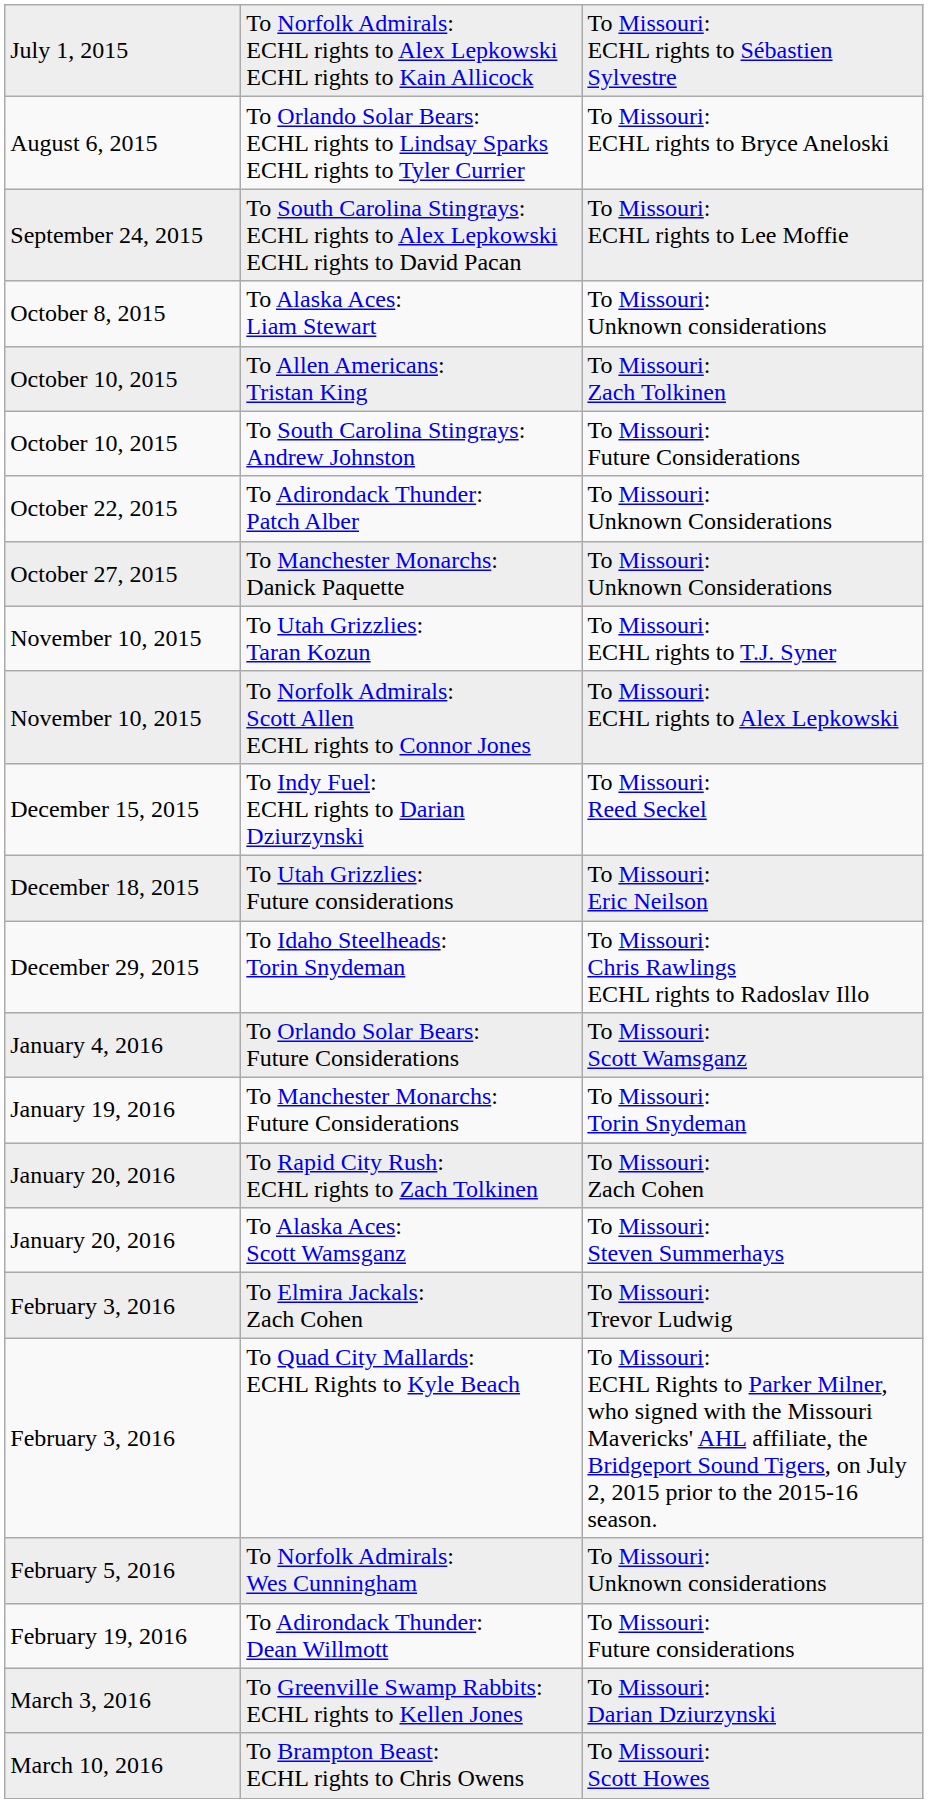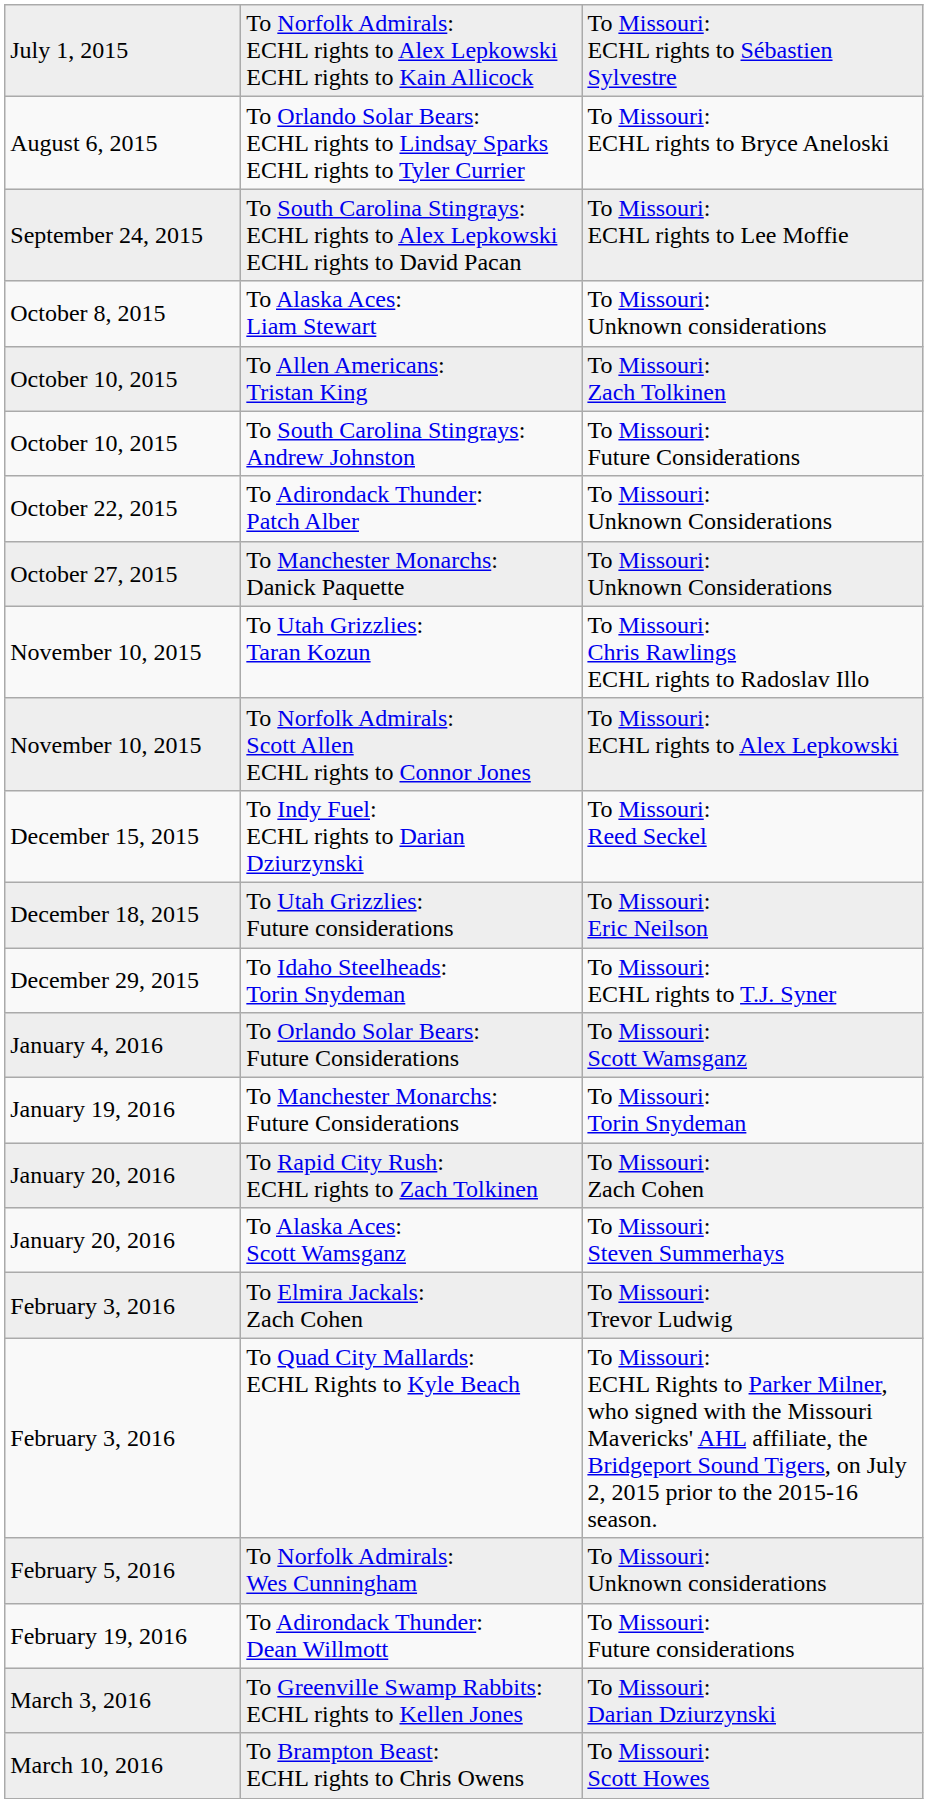To Utah Grizzlies: Taran Kozun | column 3: To Missouri: ECHL rights to T.J. Syner -> To Missouri: Chris Rawlings ECHL rights to Radoslav Illo
To Idaho Steelheads: Torin Snydeman | column 3: To Missouri: Chris Rawlings ECHL rights to Radoslav Illo -> To Missouri: ECHL rights to T.J. Syner
